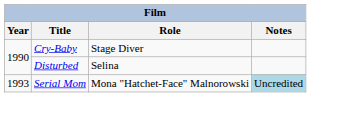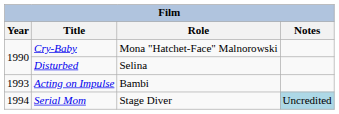Cry-Baby | Role: Stage Diver -> Mona "Hatchet-Face" Malnorowski
+ row: 1993 | Acting on Impulse | Bambi
Serial Mom | Year: 1993 -> 1994
Serial Mom | Role: Mona "Hatchet-Face" Malnorowski -> Stage Diver
